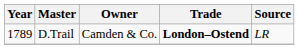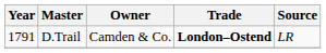D.Trail | Year: 1789 -> 1791
